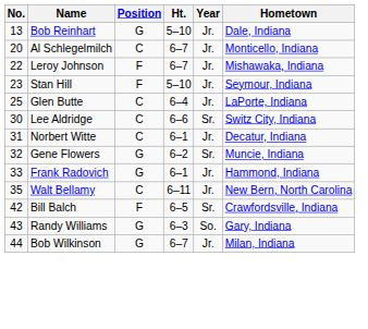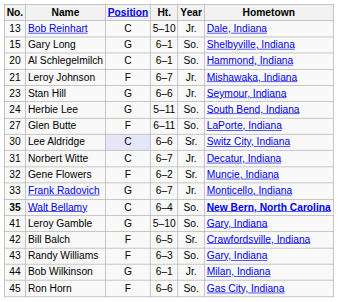Bob Reinhart | Position: G -> C
+ row: 15 | Gary Long | G | 6–1 | So. | Shelbyville, Indiana
Al Schlegelmilch | Ht.: 6–7 -> 6–1
Al Schlegelmilch | Year: Jr. -> So.
Al Schlegelmilch | Hometown: Monticello, Indiana -> Hammond, Indiana
Leroy Johnson | No.: 22 -> 21
Stan Hill | Position: F -> G
Stan Hill | Ht.: 5–10 -> 6–6
+ row: 24 | Herbie Lee | G | 5–11 | So. | South Bend, Indiana
Glen Butte | No.: 25 -> 27
Glen Butte | Position: C -> F
Glen Butte | Ht.: 6–4 -> 6–11
Glen Butte | Year: Jr. -> So.
Lee Aldridge | Position: no background -> lavender background
Norbert Witte | Ht.: 6–1 -> 6–7
Gene Flowers | Position: G -> F
Frank Radovich | Ht.: 6–1 -> 6–7
Frank Radovich | Hometown: Hammond, Indiana -> Monticello, Indiana
Walt Bellamy | No.: normal -> bold
Walt Bellamy | Ht.: 6–11 -> 6–4
Walt Bellamy | Year: Jr. -> So.
Walt Bellamy | Hometown: normal -> bold
+ row: 41 | Leroy Gamble | G | 5–10 | So. | Gary, Indiana
Randy Williams | Position: G -> F
Bob Wilkinson | Ht.: 6–7 -> 6–1
+ row: 45 | Ron Horn | F | 6–6 | So. | Gas City, Indiana
